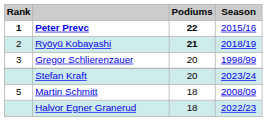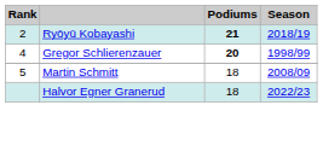- row: 1 | Peter Prevc | 22 | 2015/16
Gregor Schlierenzauer | Rank: 3 -> 4
Gregor Schlierenzauer | Podiums: normal -> bold
- row: Stefan Kraft | 20 | 2023/24
